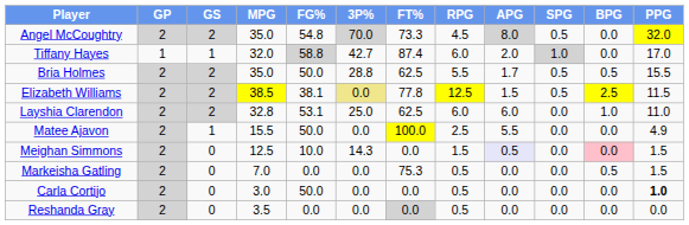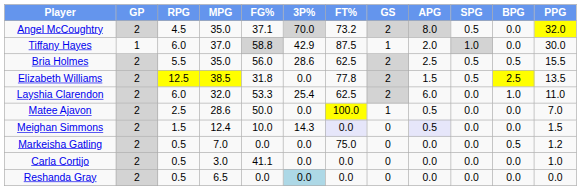columns swapped: GS <-> RPG
Angel McCoughtry | FG%: 54.8 -> 37.1
Angel McCoughtry | FT%: 73.3 -> 73.2
Tiffany Hayes | MPG: 32.0 -> 37.0
Tiffany Hayes | 3P%: 42.7 -> 42.9
Tiffany Hayes | FT%: 87.4 -> 87.5
Tiffany Hayes | PPG: 17.0 -> 30.0
Bria Holmes | FG%: 50.0 -> 56.0
Bria Holmes | 3P%: 28.8 -> 28.6
Bria Holmes | APG: 1.7 -> 2.5
Elizabeth Williams | FG%: 38.1 -> 31.8
Elizabeth Williams | 3P%: khaki background -> no background
Elizabeth Williams | PPG: 11.5 -> 13.5
Layshia Clarendon | MPG: 32.8 -> 32.0
Layshia Clarendon | FG%: 53.1 -> 53.3
Layshia Clarendon | 3P%: 25.0 -> 25.4
Matee Ajavon | MPG: 15.5 -> 28.6
Matee Ajavon | APG: 5.5 -> 0.5
Matee Ajavon | PPG: 4.9 -> 7.0
Meighan Simmons | MPG: 12.5 -> 12.4
Meighan Simmons | FT%: no background -> lavender background
Meighan Simmons | BPG: pink background -> no background
Markeisha Gatling | FT%: 75.3 -> 75.0
Markeisha Gatling | PPG: 1.5 -> 1.2
Carla Cortijo | FG%: 50.0 -> 41.1
Carla Cortijo | PPG: bold -> normal
Reshanda Gray | MPG: 3.5 -> 6.5
Reshanda Gray | 3P%: no background -> lightblue background
Reshanda Gray | FT%: lightgrey background -> no background
